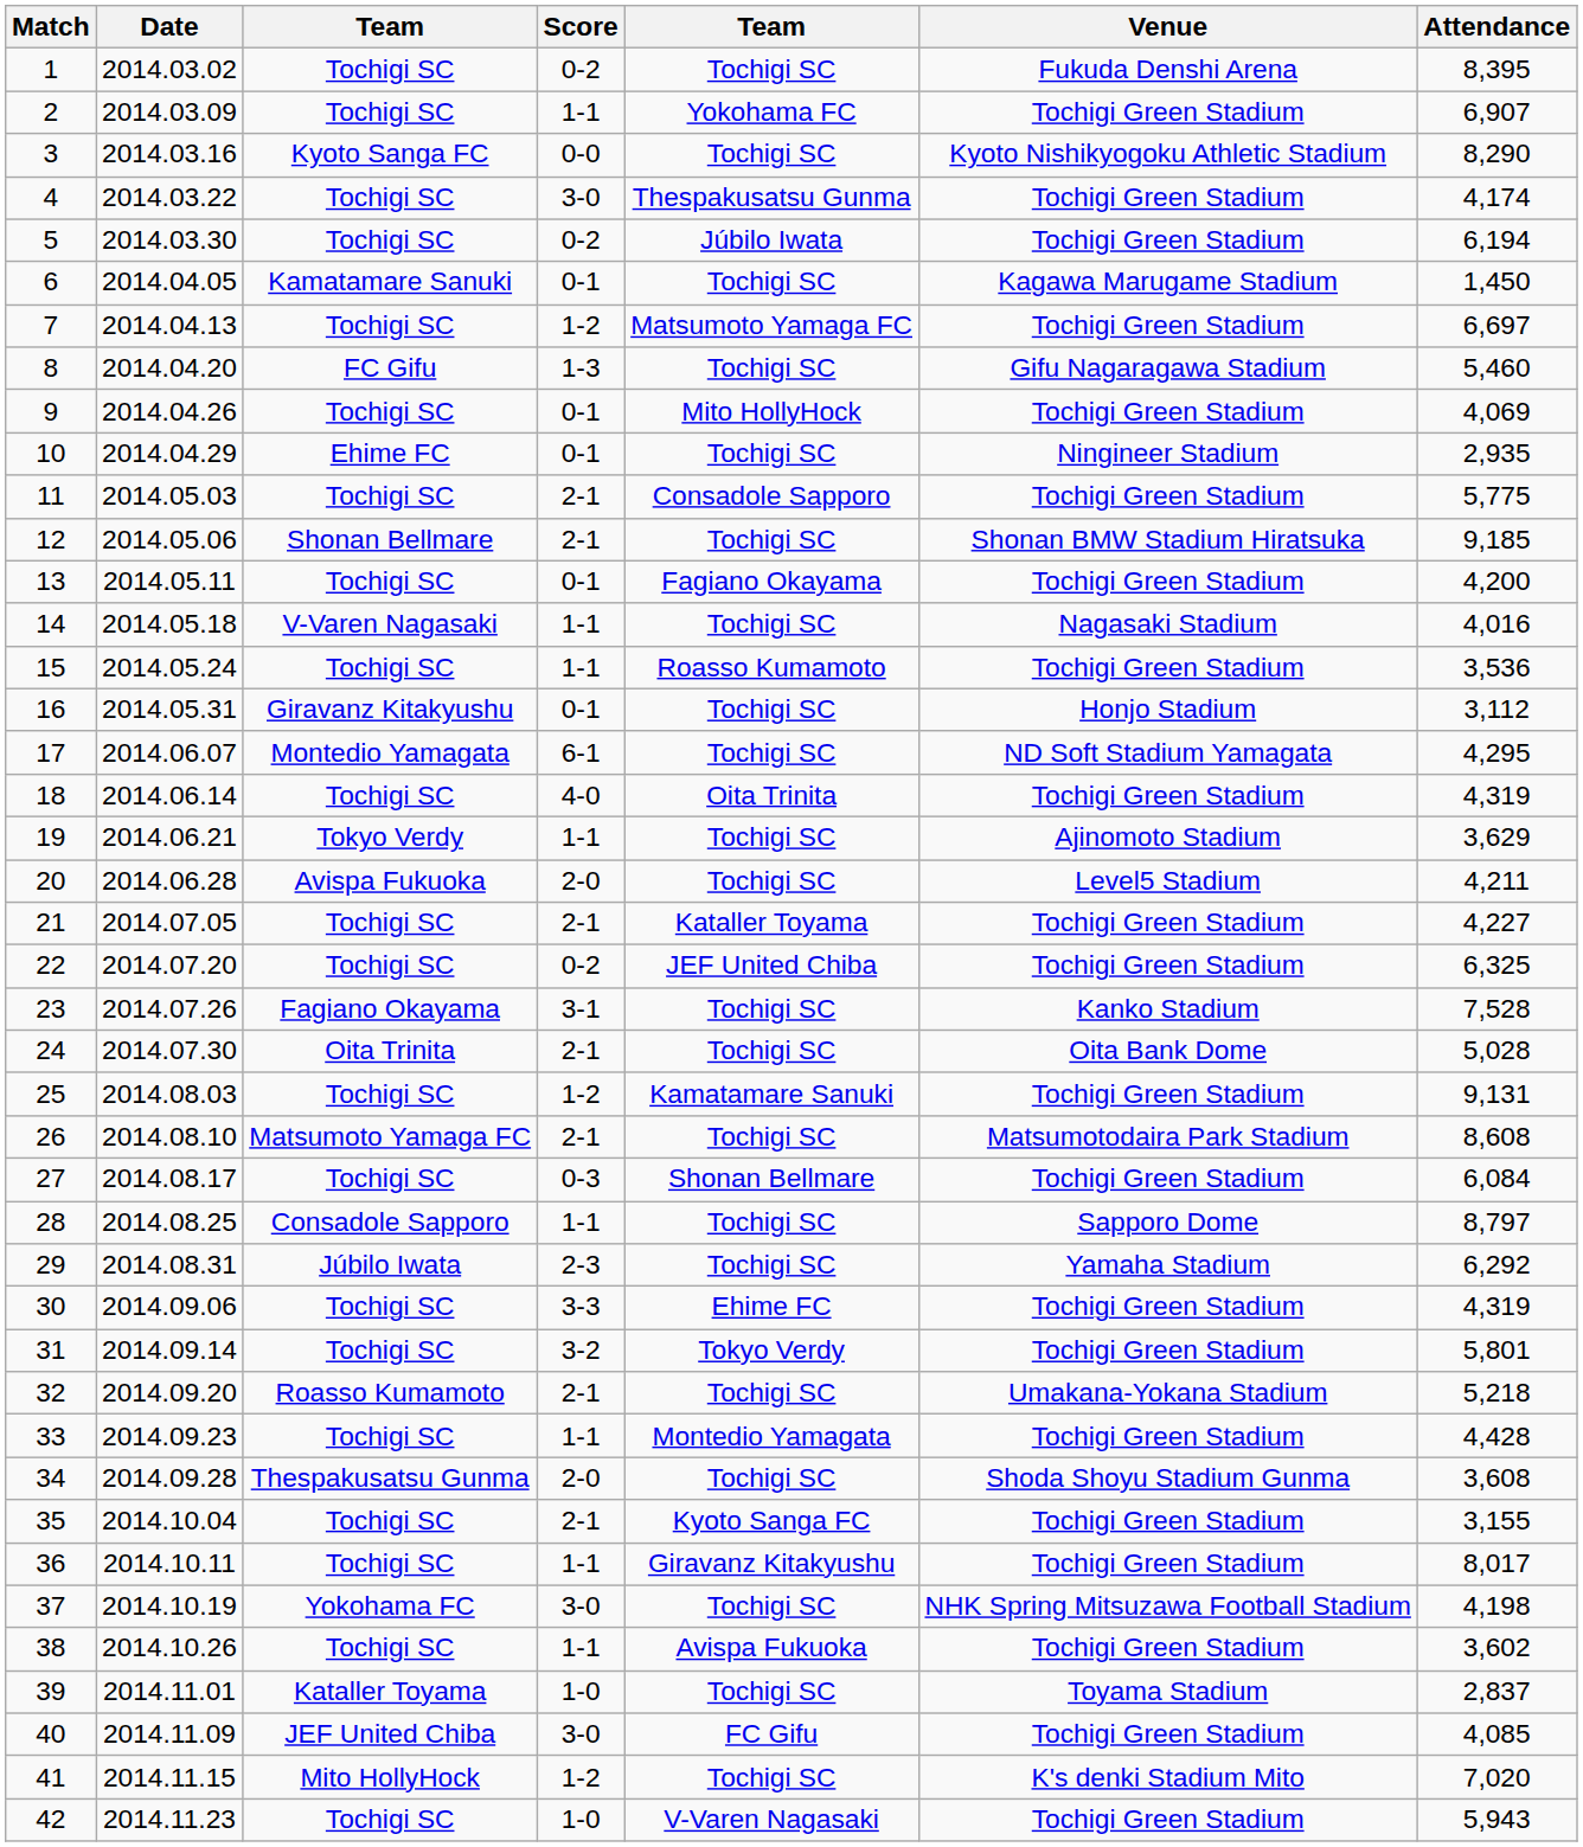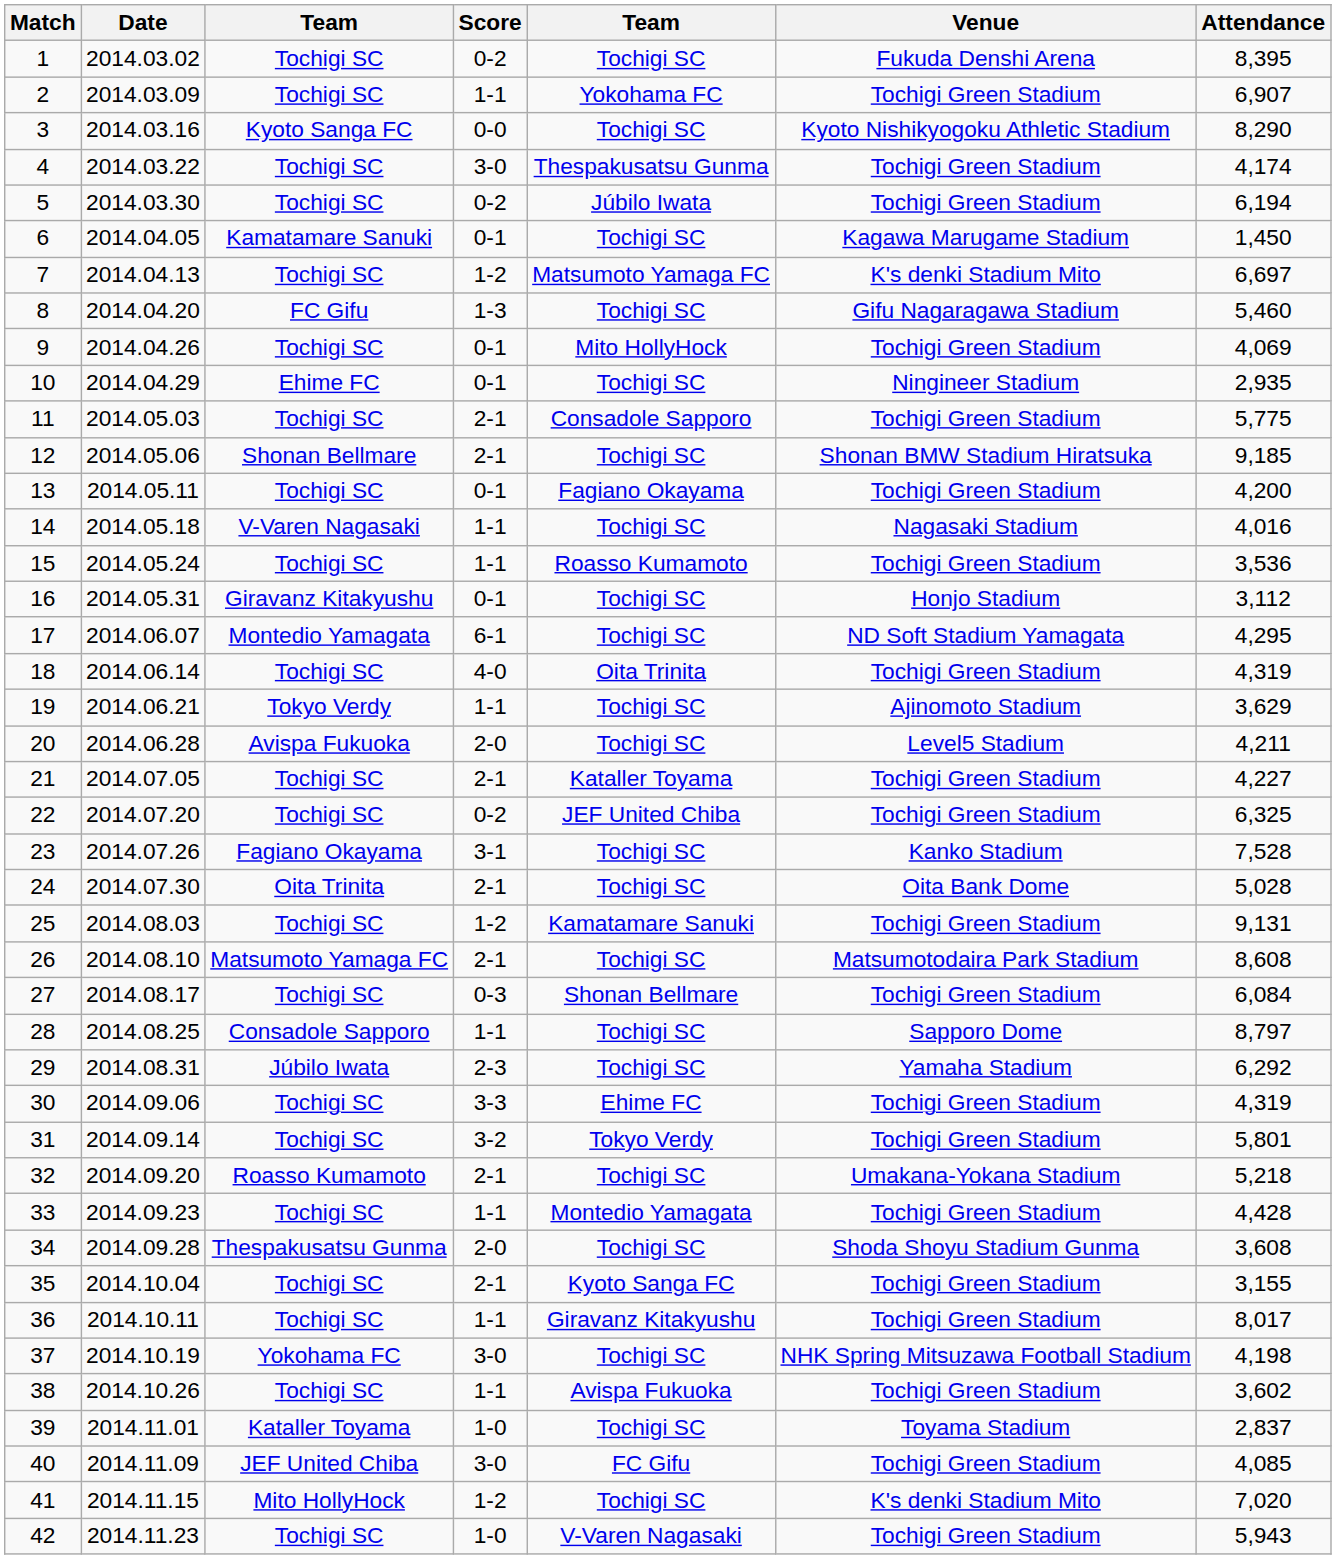7 | Venue: Tochigi Green Stadium -> K's denki Stadium Mito
